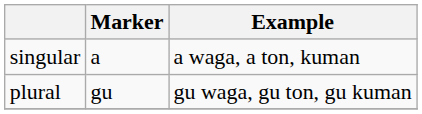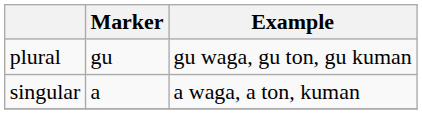rows swapped: singular <-> plural
